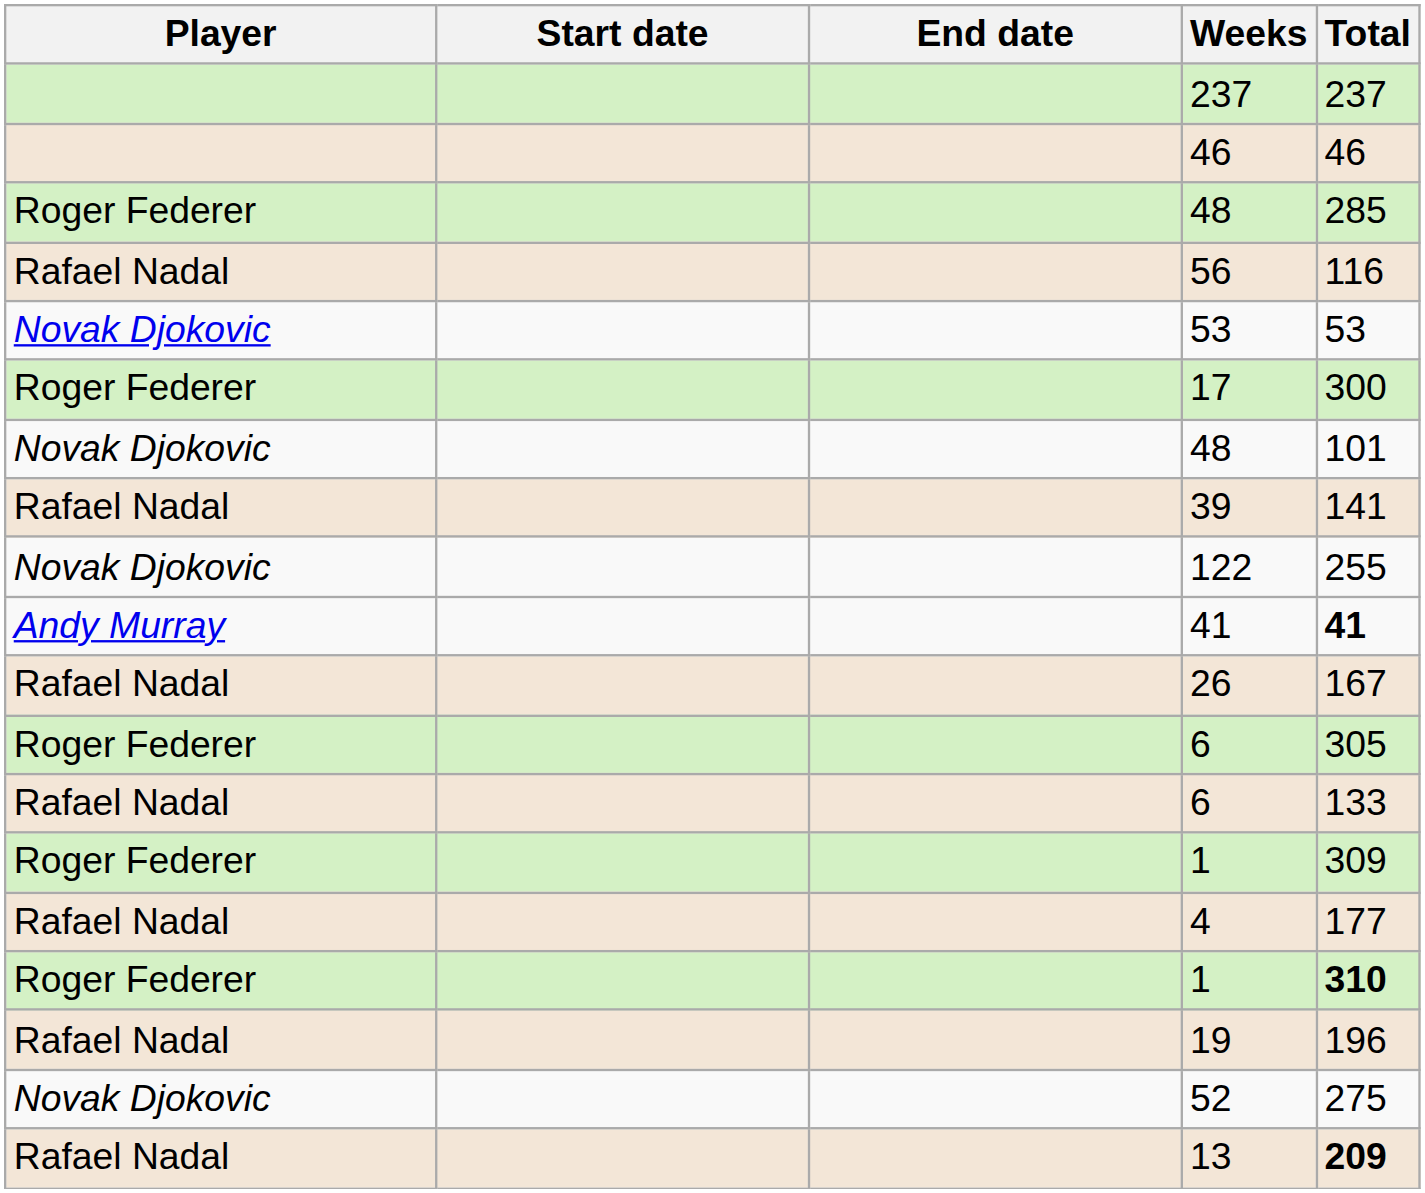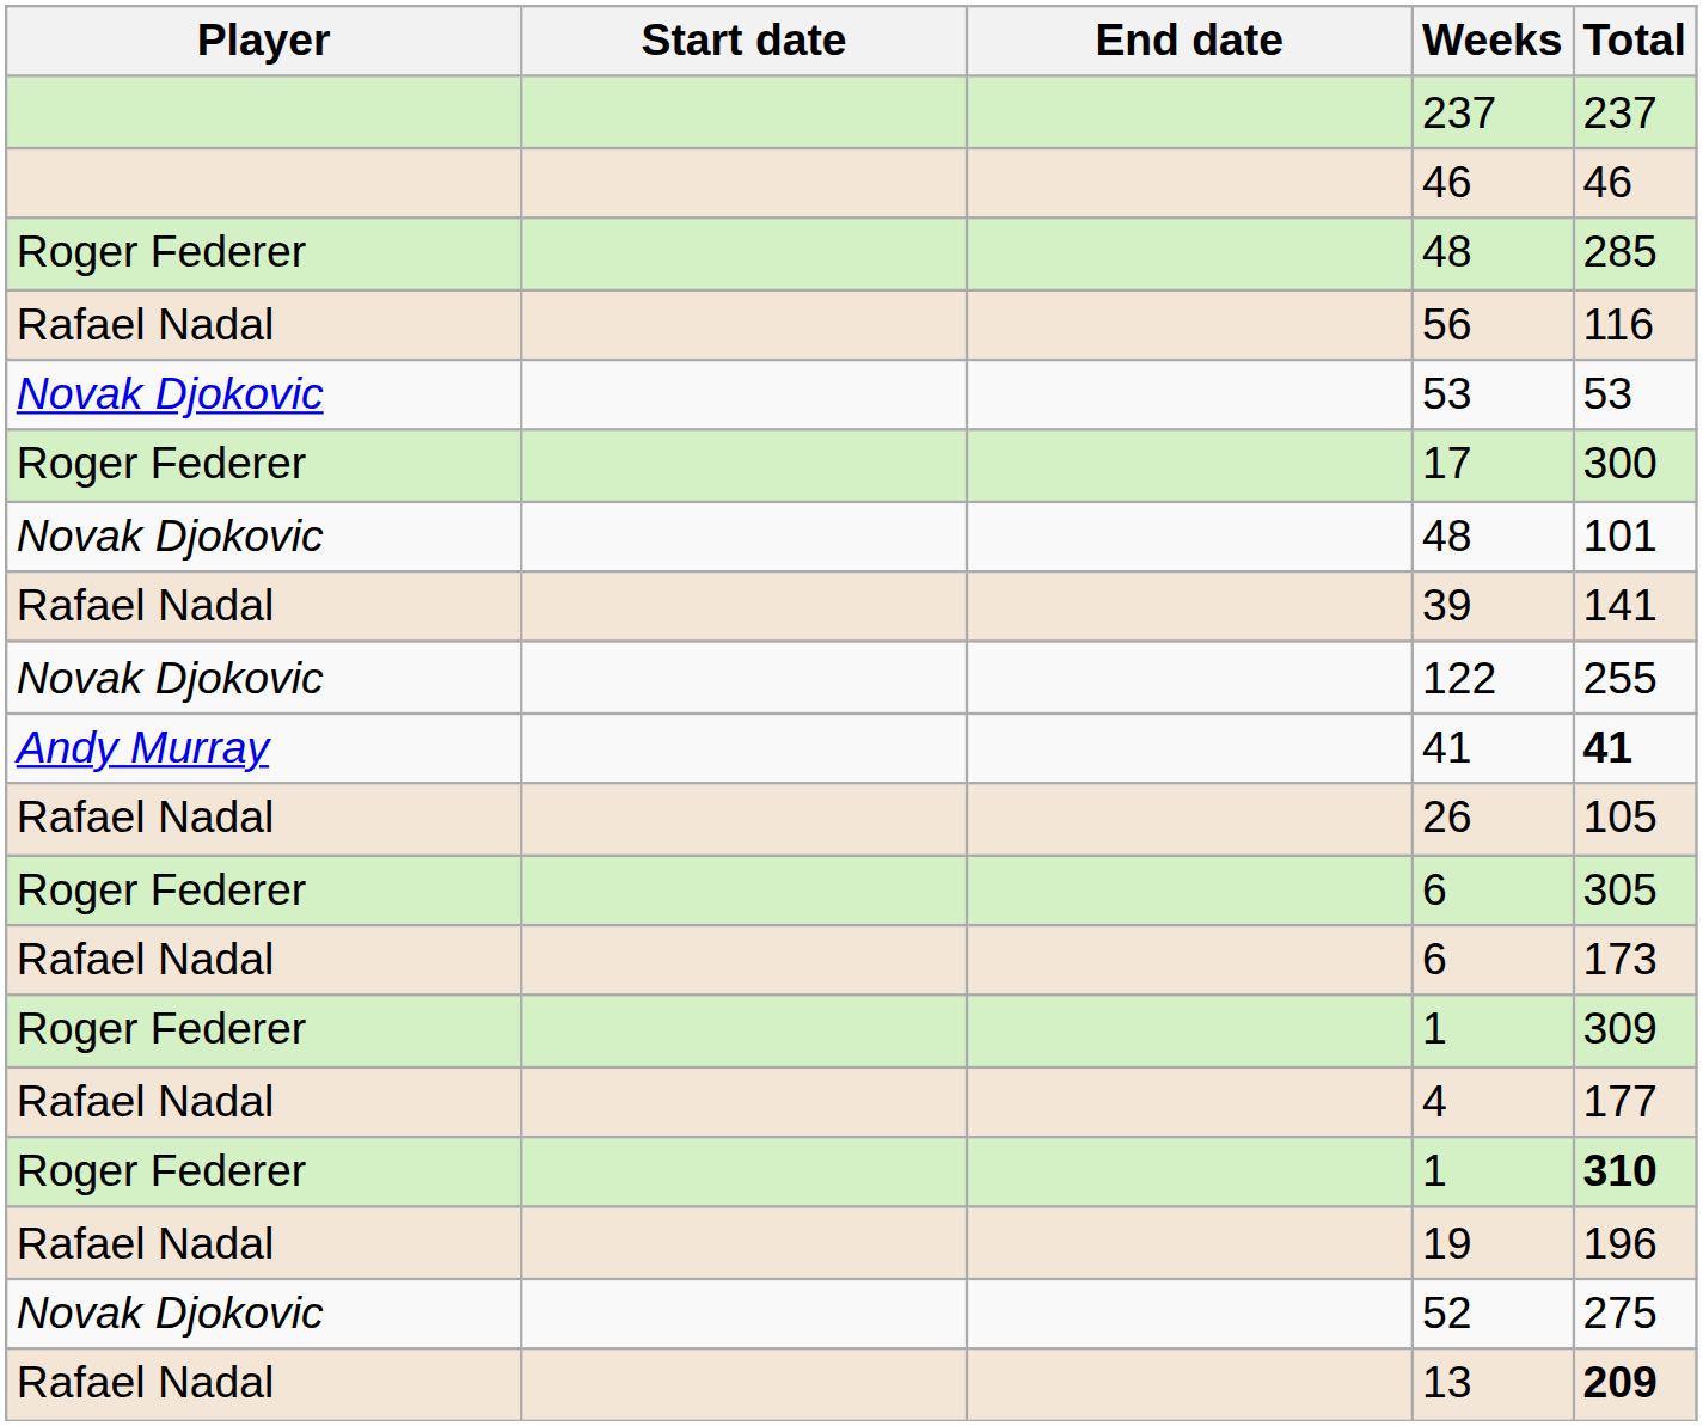26 | Total: 167 -> 105
Rafael Nadal / 6 | Total: 133 -> 173
